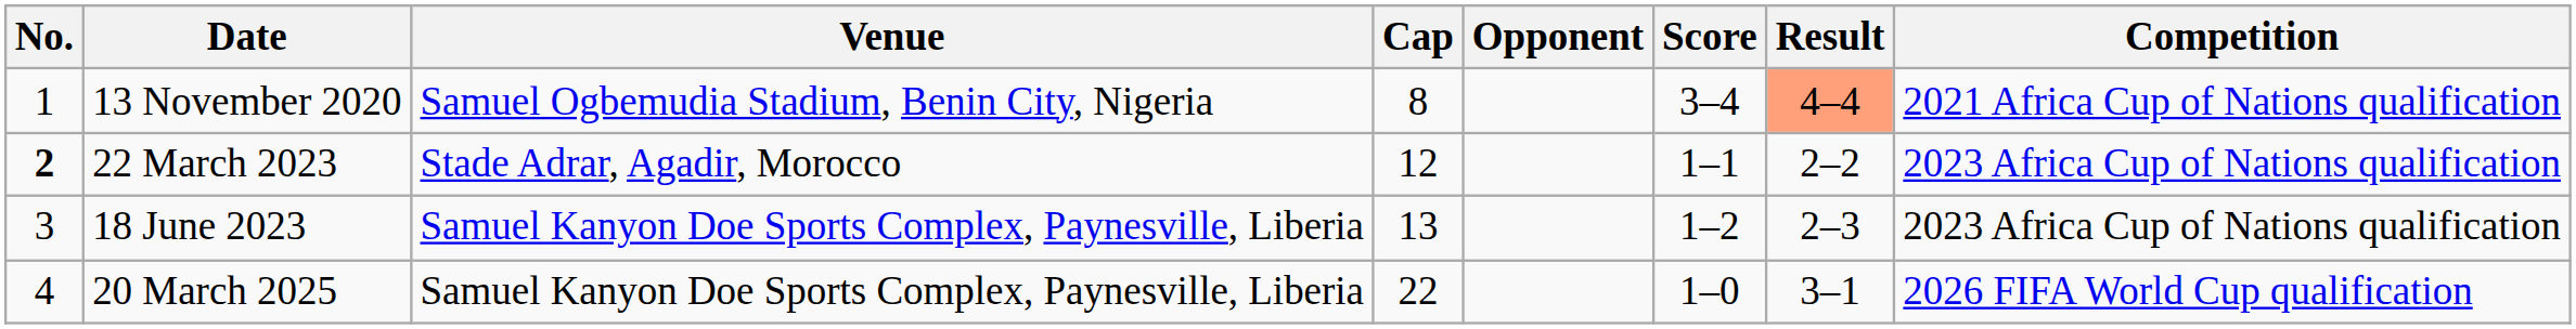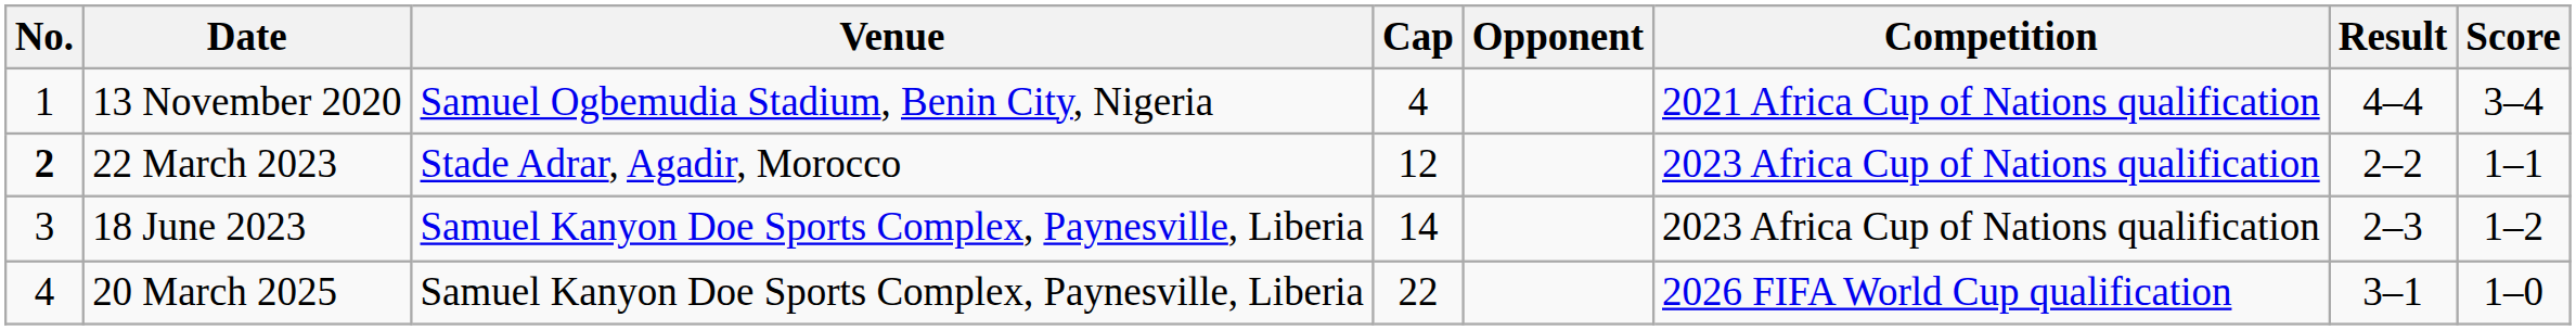columns swapped: Score <-> Competition
13 November 2020 | Cap: 8 -> 4
13 November 2020 | Result: lightsalmon background -> no background
18 June 2023 | Cap: 13 -> 14
